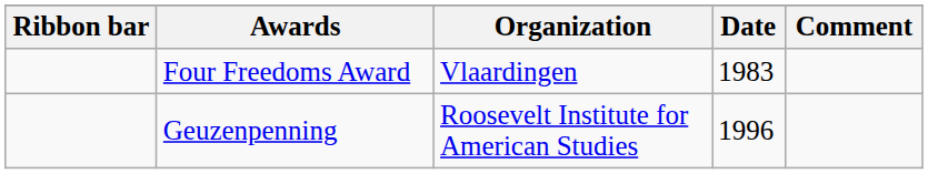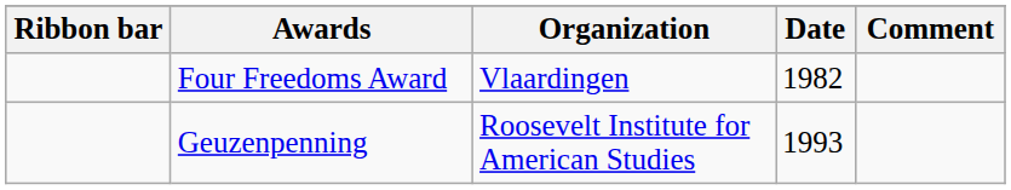Four Freedoms Award | Date: 1983 -> 1982
Geuzenpenning | Date: 1996 -> 1993
